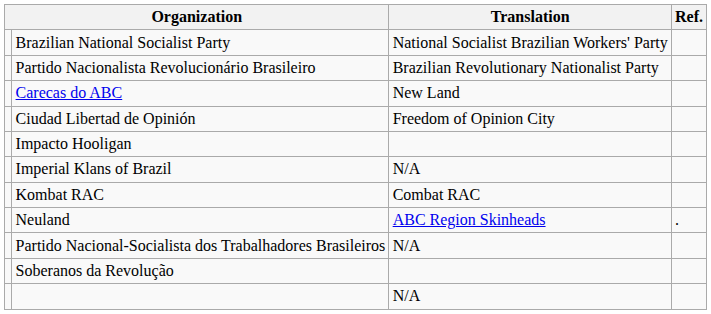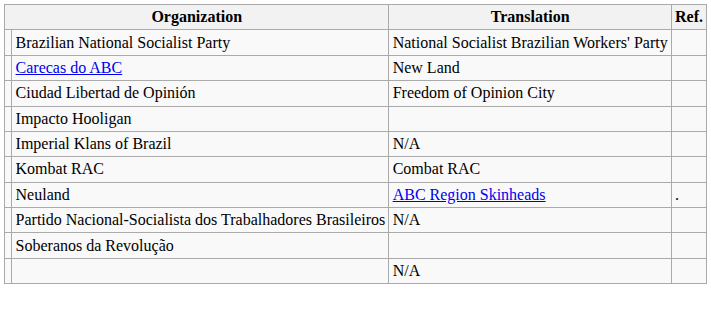- row: Partido Nacionalista Revolucionário Brasileiro | Brazilian Revolutionary Nationalist Party
